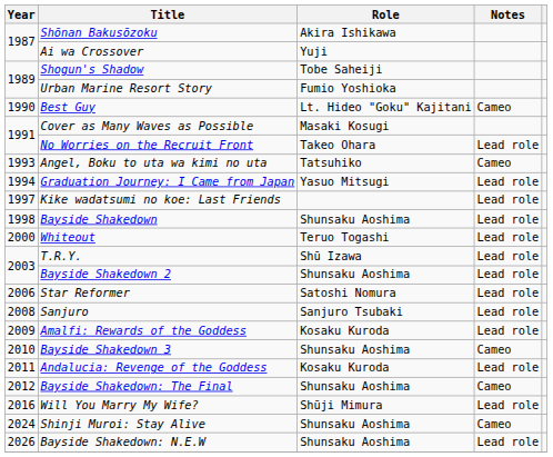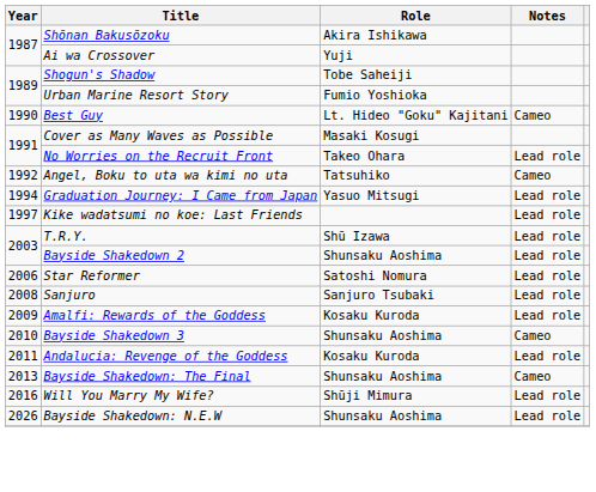Angel, Boku to uta wa kimi no uta | Year: 1993 -> 1992
- row: 1998 | Bayside Shakedown | Shunsaku Aoshima | Lead role
- row: 2000 | Whiteout | Teruo Togashi | Lead role
Bayside Shakedown: The Final | Year: 2012 -> 2013
- row: 2024 | Shinji Muroi: Stay Alive | Shunsaku Aoshima | Cameo
